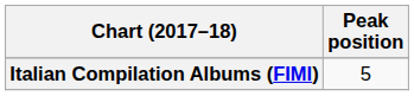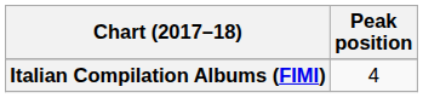Italian Compilation Albums (FIMI) | Peak position: 5 -> 4
